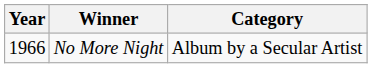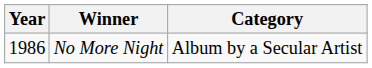No More Night | Year: 1966 -> 1986
